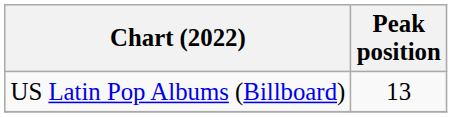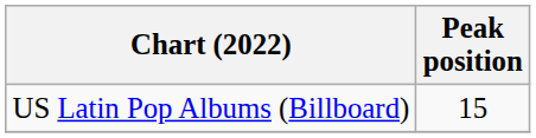US Latin Pop Albums (Billboard) | Peak position: 13 -> 15
